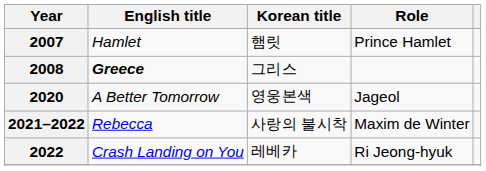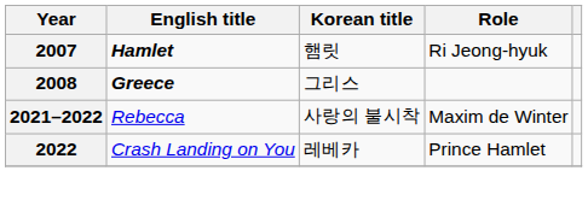2007 | English title: normal -> bold
2007 | Role: Prince Hamlet -> Ri Jeong-hyuk
- row: 2020 | A Better Tomorrow | 영웅본색 | Jageol
2022 | Role: Ri Jeong-hyuk -> Prince Hamlet
